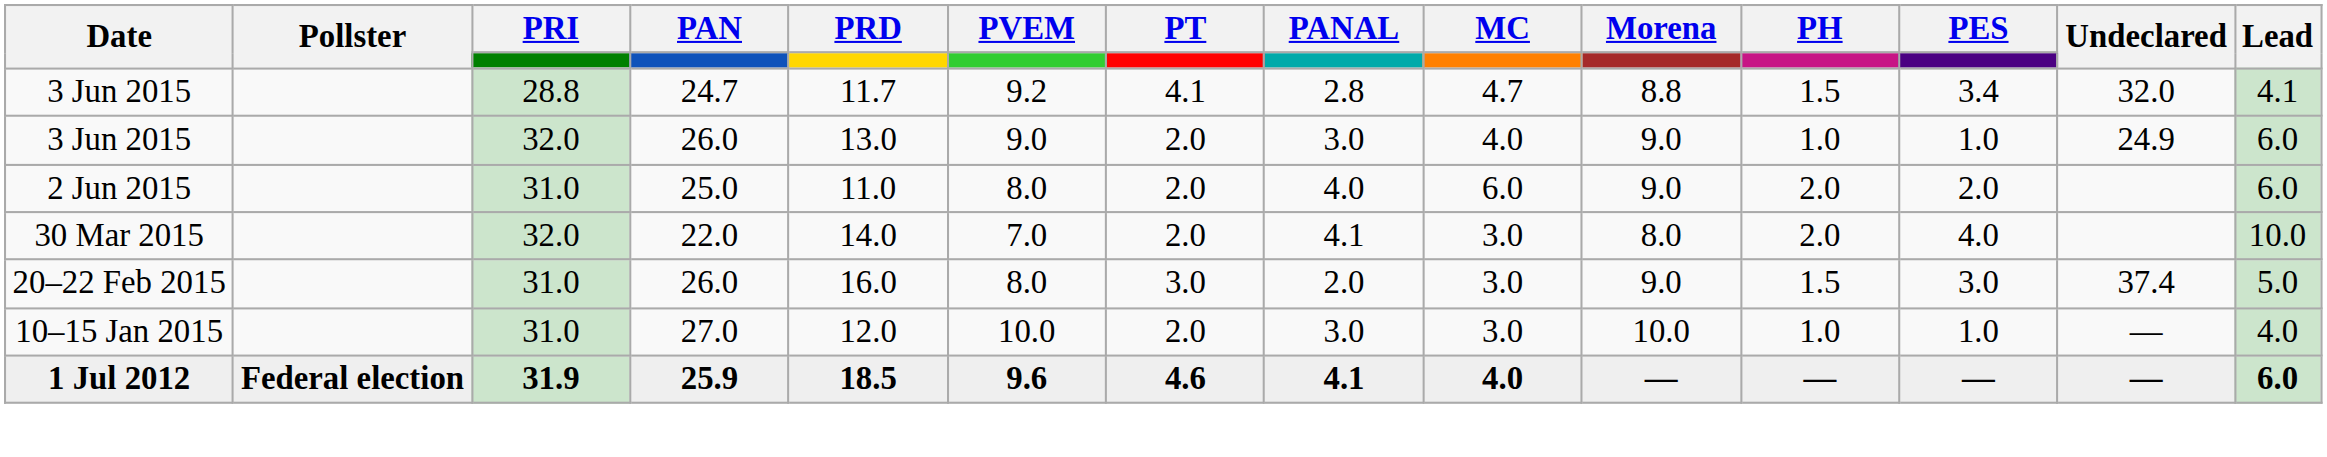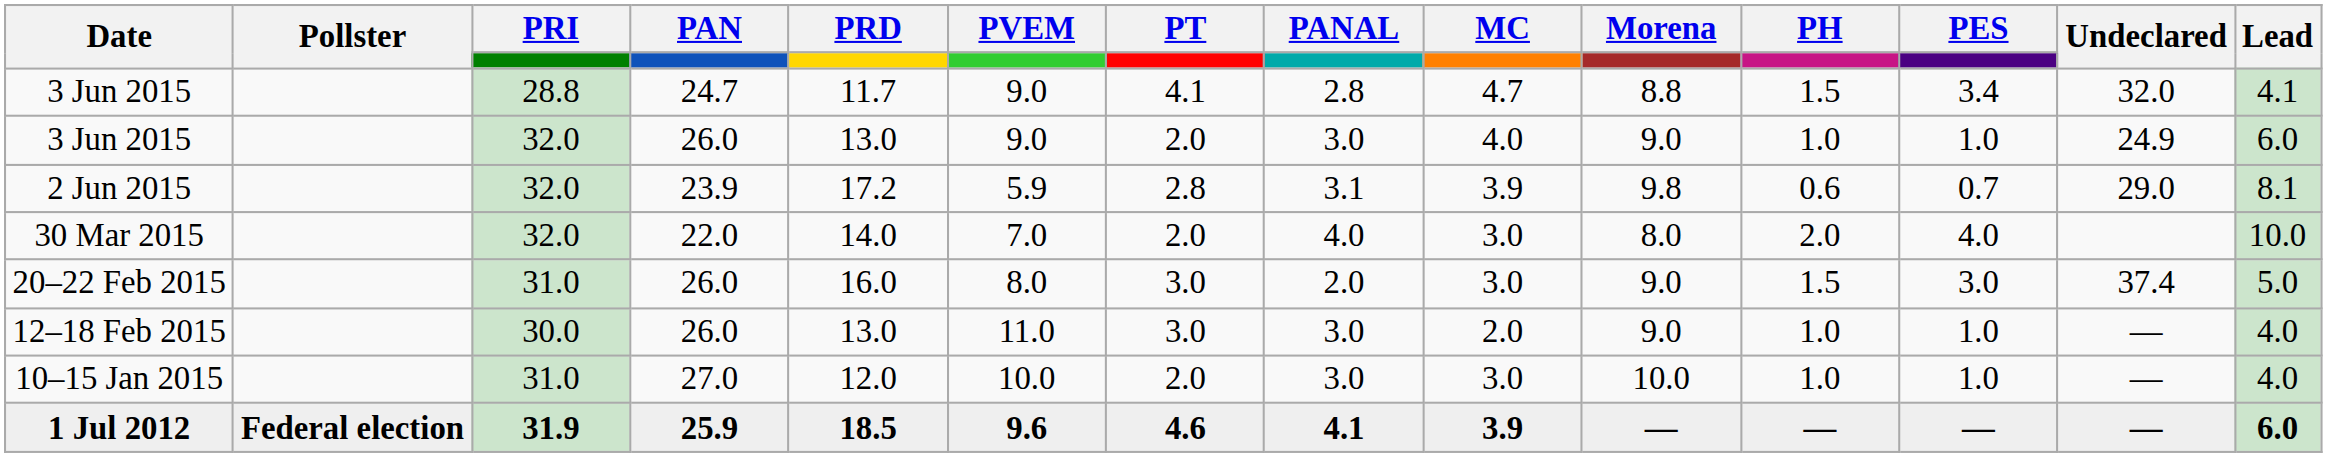3 Jun 2015 / 24.7 | PVEM: 9.2 -> 9.0
- row: 2 Jun 2015 | 31.0 | 25.0 | 11.0 | 8.0 | 2.0 | 4.0 | 6.0 | 9.0 | 2.0 | 2.0 | 6.0
+ row: 2 Jun 2015 | 32.0 | 23.9 | 17.2 | 5.9 | 2.8 | 3.1 | 3.9 | 9.8 | 0.6 | 0.7 | 29.0 | 8.1
30 Mar 2015 | PANAL: 4.1 -> 4.0
+ row: 12–18 Feb 2015 | 30.0 | 26.0 | 13.0 | 11.0 | 3.0 | 3.0 | 2.0 | 9.0 | 1.0 | 1.0 | — | 4.0
1 Jul 2012 | MC: 4.0 -> 3.9
